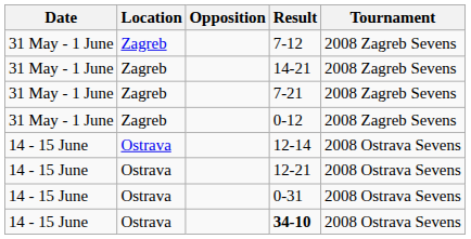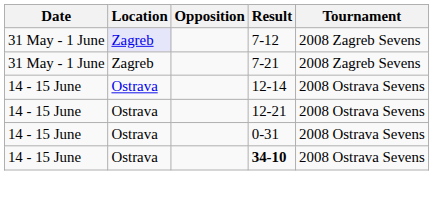7-12 | Location: no background -> lavender background
- row: 31 May - 1 June | Zagreb | 14-21 | 2008 Zagreb Sevens
- row: 31 May - 1 June | Zagreb | 0-12 | 2008 Zagreb Sevens
